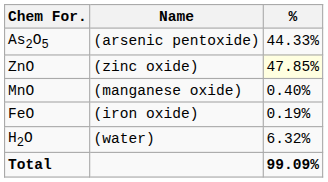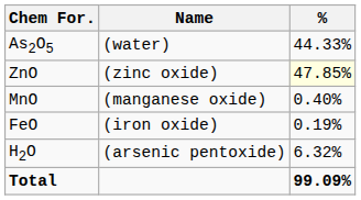As2O5 | Name: (arsenic pentoxide) -> (water)
H2O | Name: (water) -> (arsenic pentoxide)
